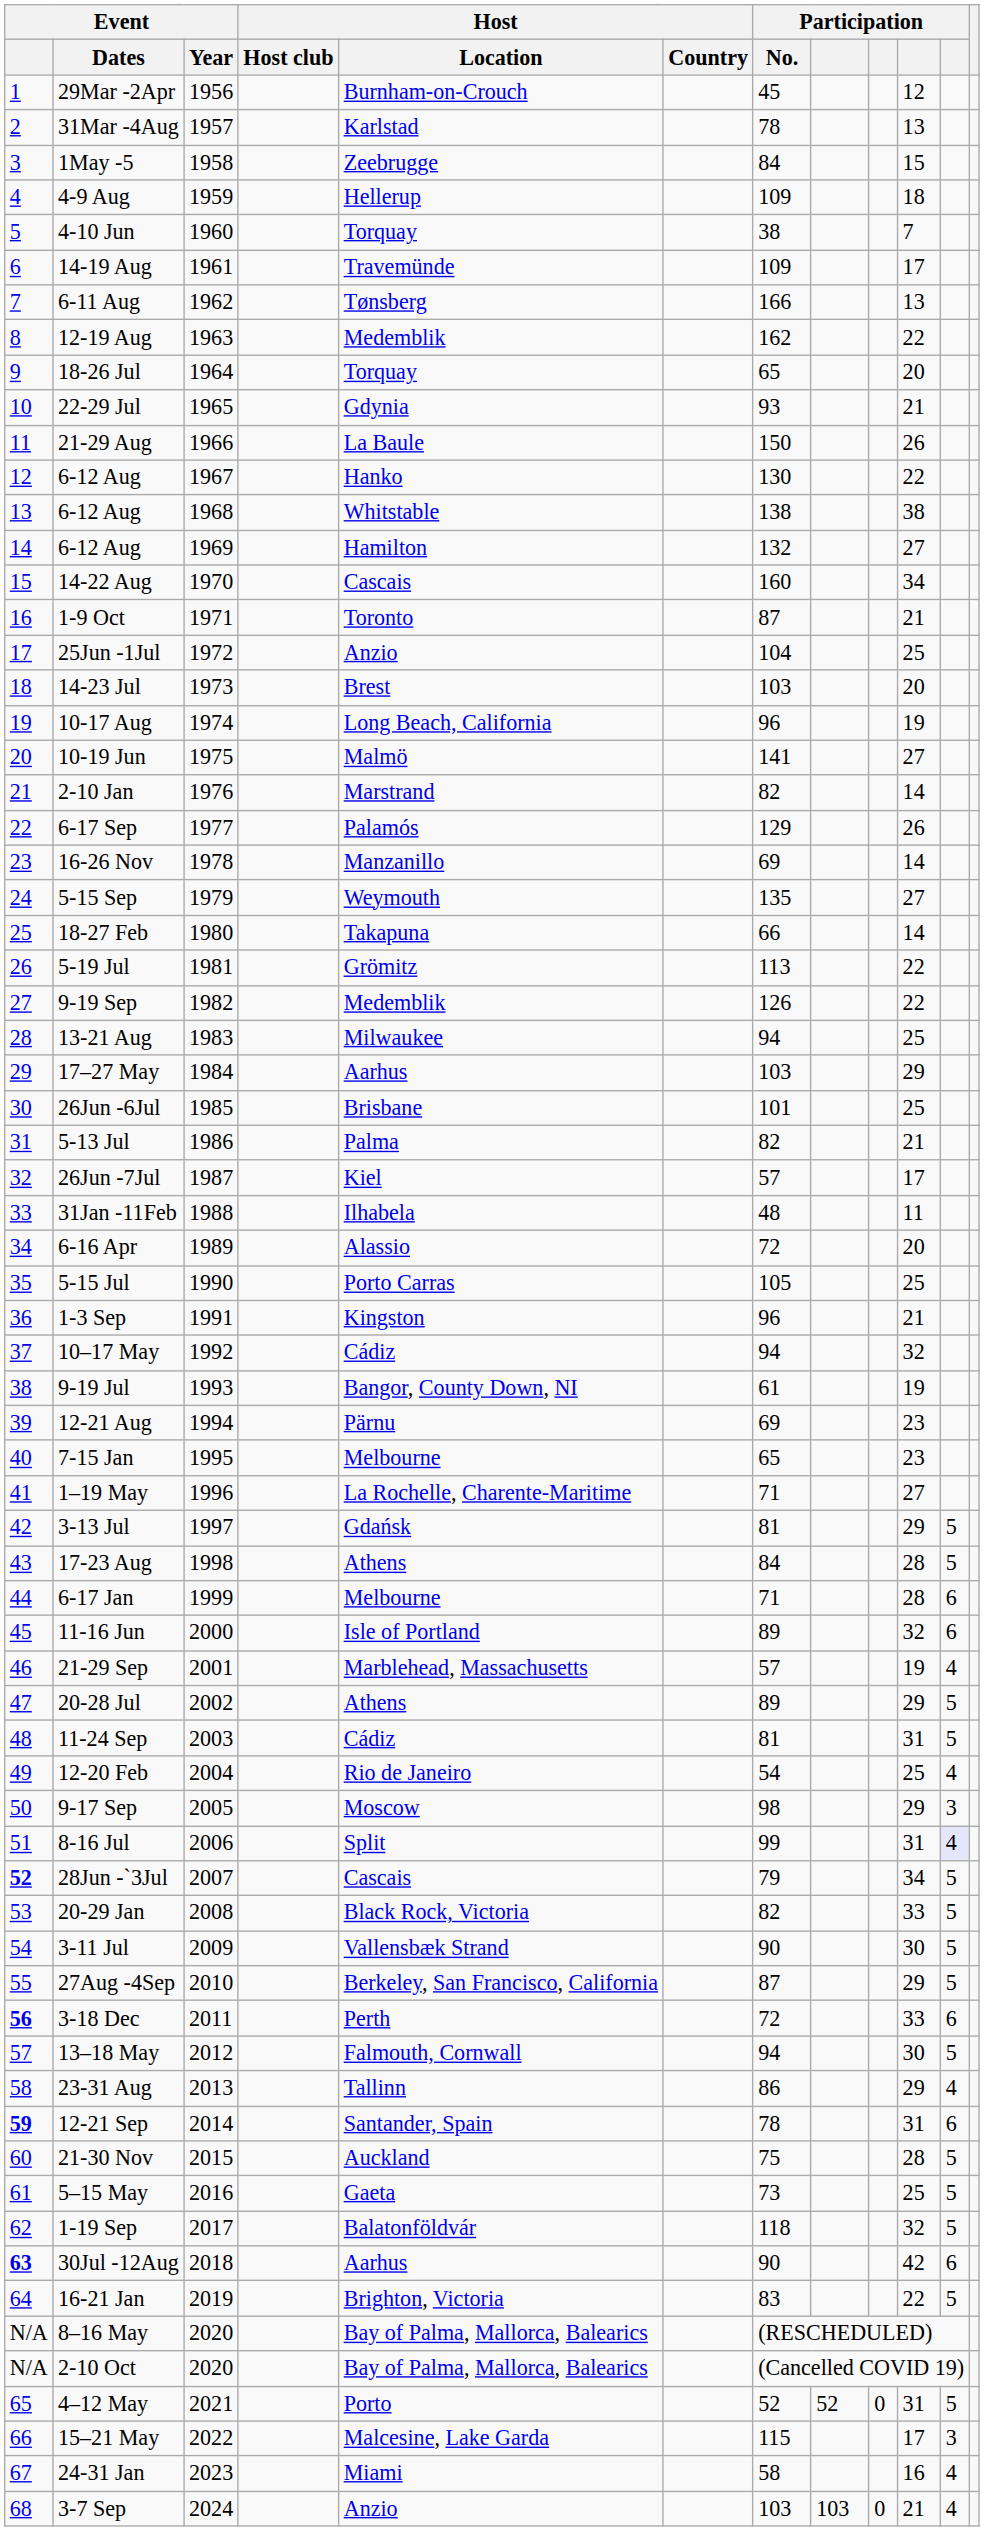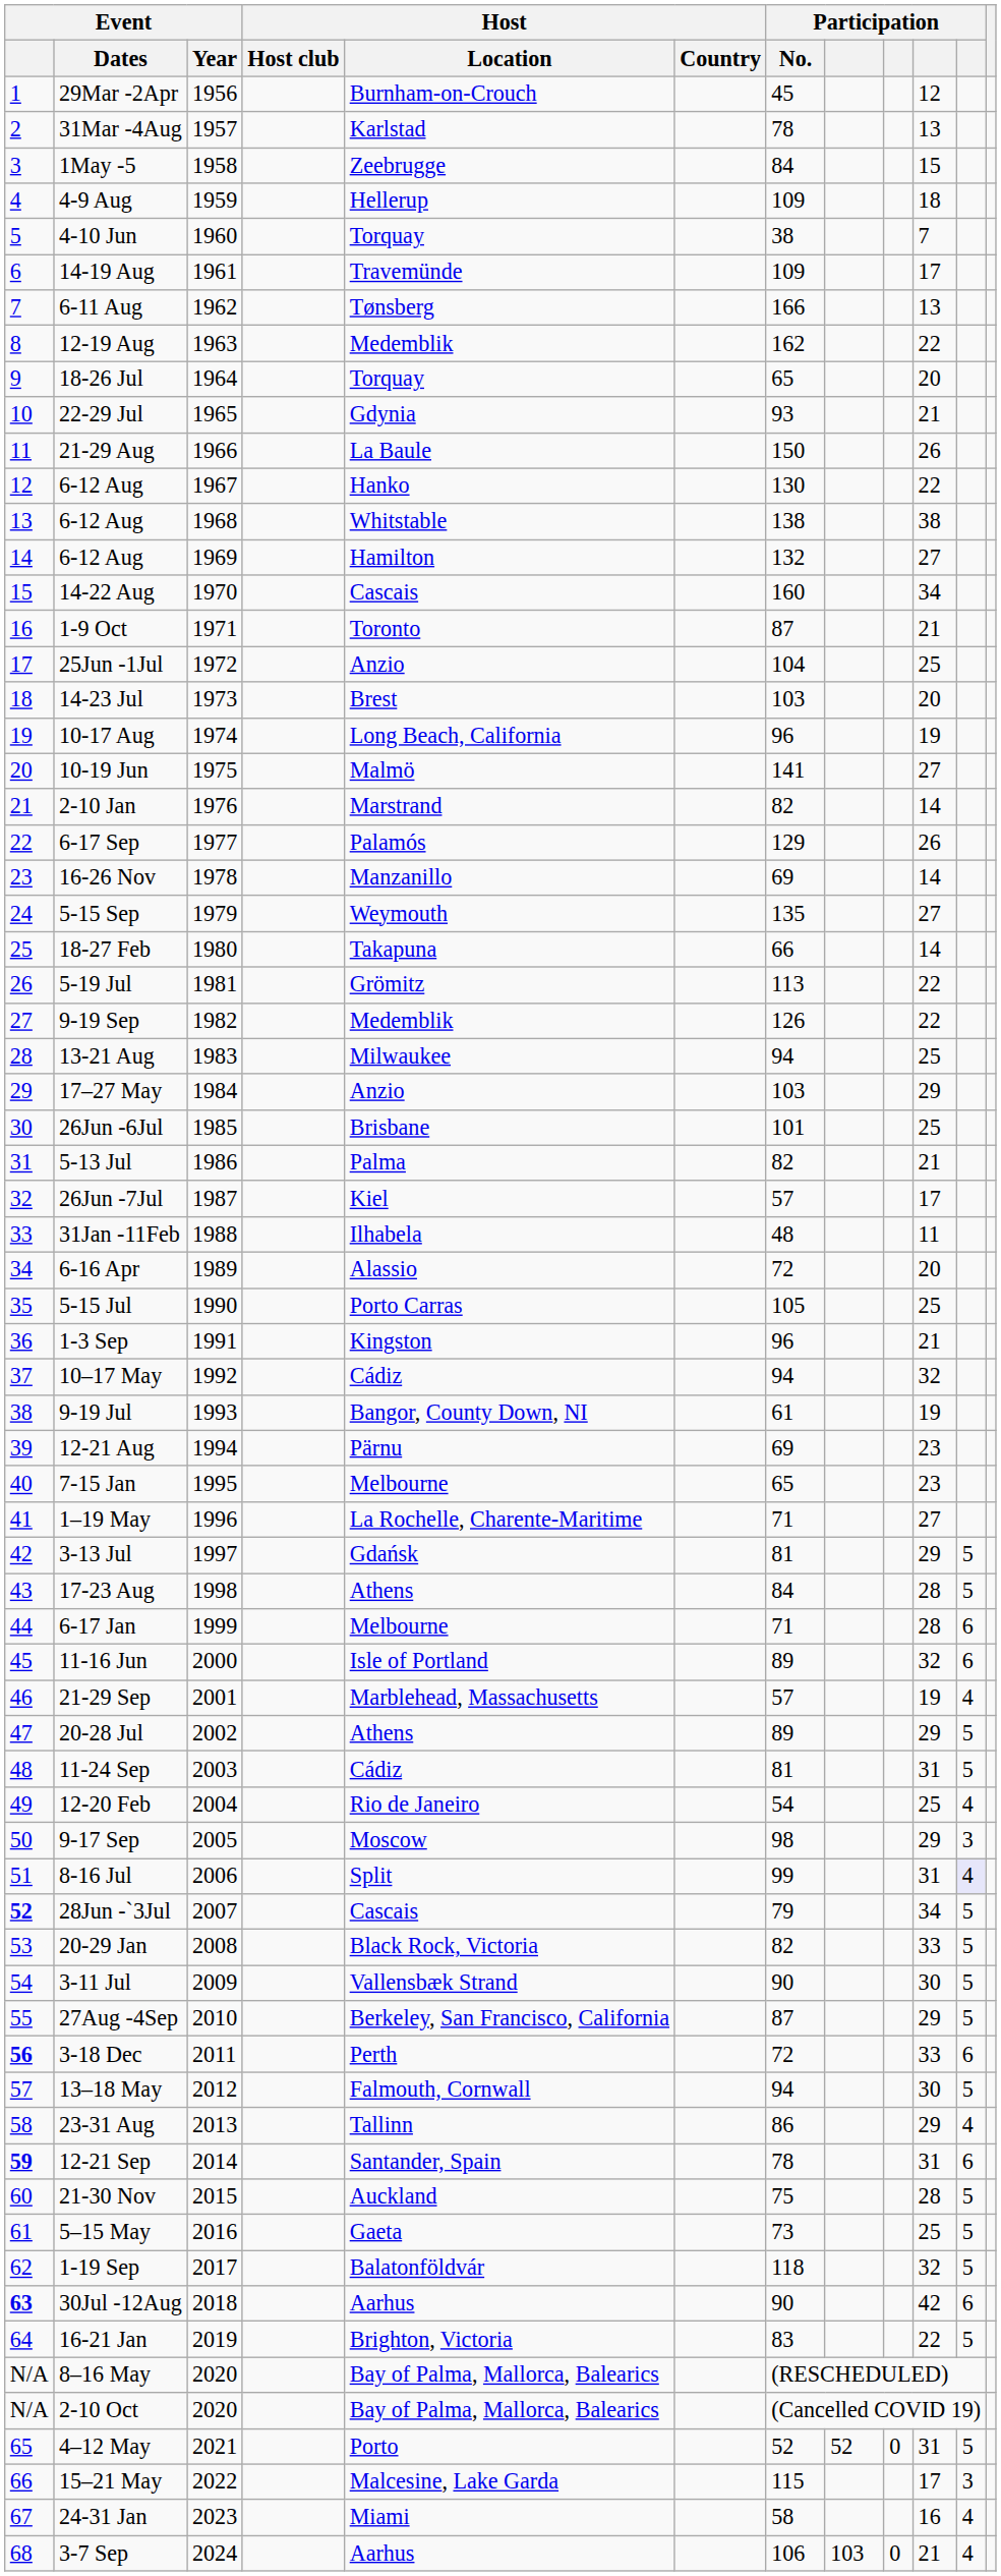17–27 May | Host / Location: Aarhus -> Anzio
3-7 Sep | Host / Location: Anzio -> Aarhus
3-7 Sep | Participation / No.: 103 -> 106
